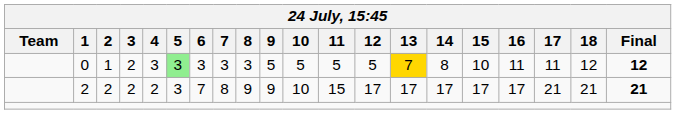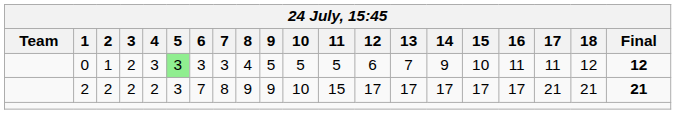0 | 8: 3 -> 4
0 | 12: 5 -> 6
0 | 13: gold background -> no background
0 | 14: 8 -> 9
